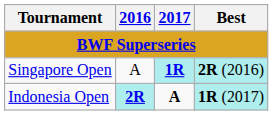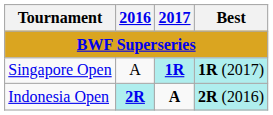Singapore Open | Best: 2R (2016) -> 1R (2017)
Indonesia Open | Best: 1R (2017) -> 2R (2016)
